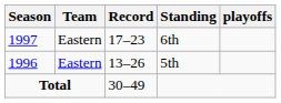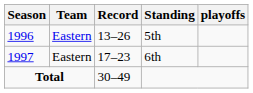rows swapped: 5th <-> 6th
